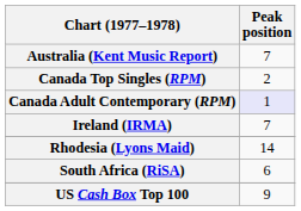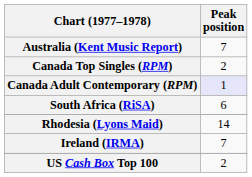rows swapped: Ireland (IRMA) <-> South Africa (RiSA)
US Cash Box Top 100 | Peak position: 9 -> 2
